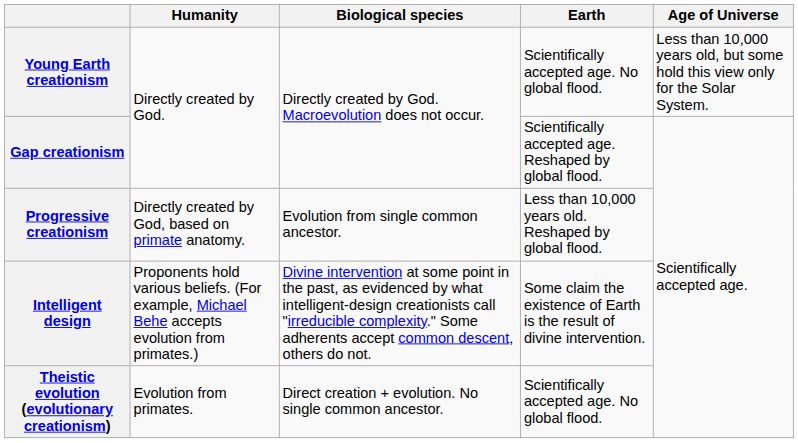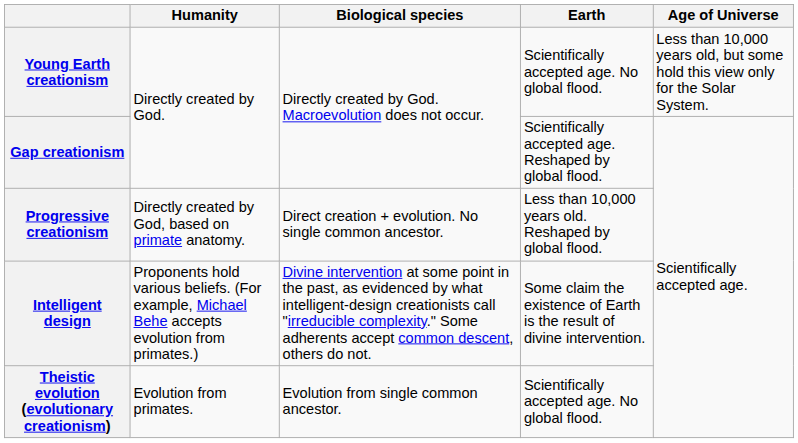Progressive creationism | Biological species: Evolution from single common ancestor. -> Direct creation + evolution. No single common ancestor.
Theistic evolution (evolutionary creationism) | Biological species: Direct creation + evolution. No single common ancestor. -> Evolution from single common ancestor.
